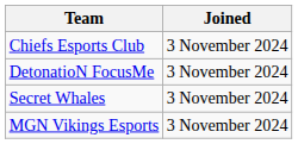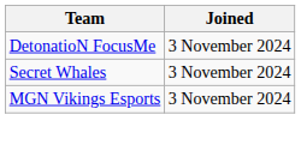- row: Chiefs Esports Club | 3 November 2024
